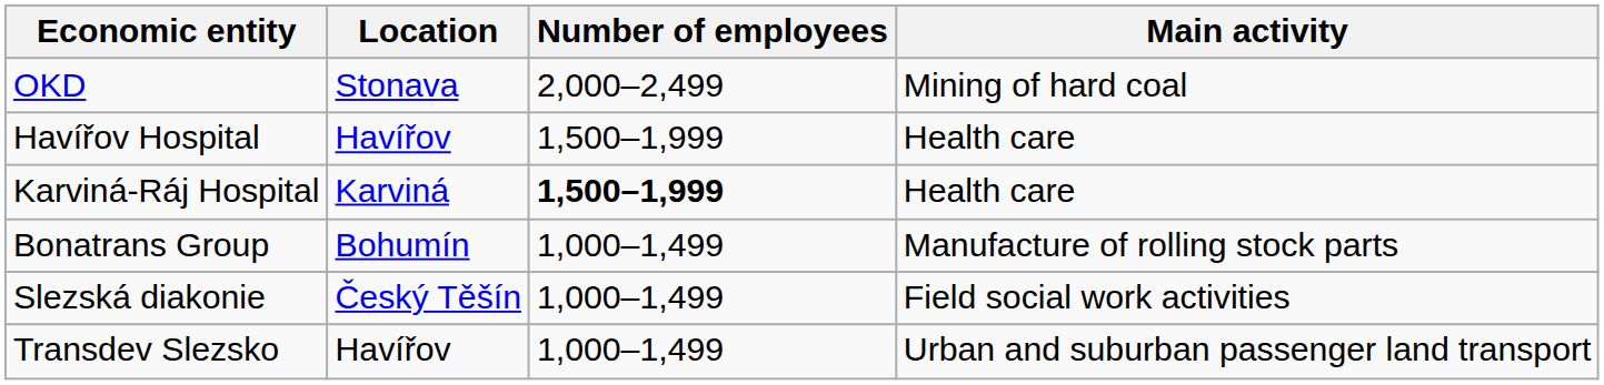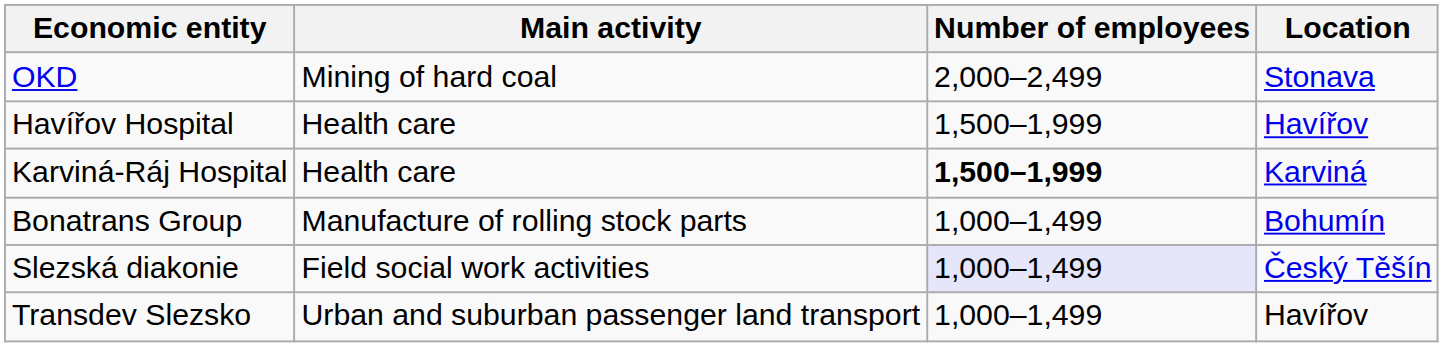columns swapped: Location <-> Main activity
Slezská diakonie | Number of employees: no background -> lavender background
